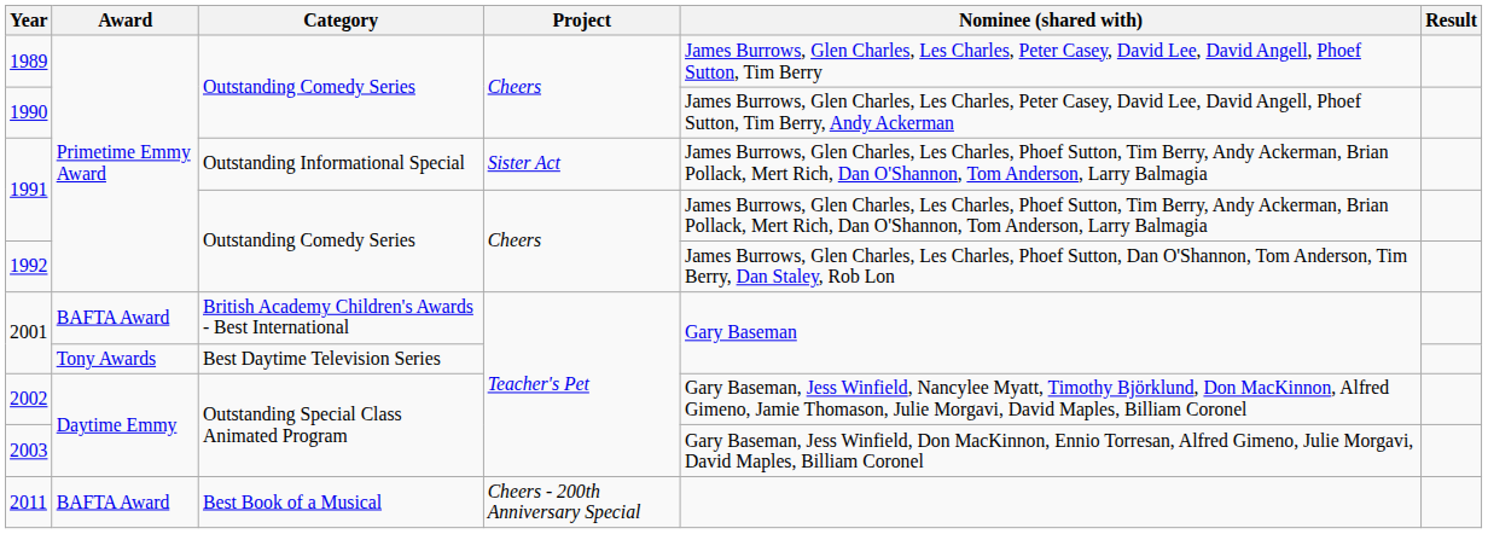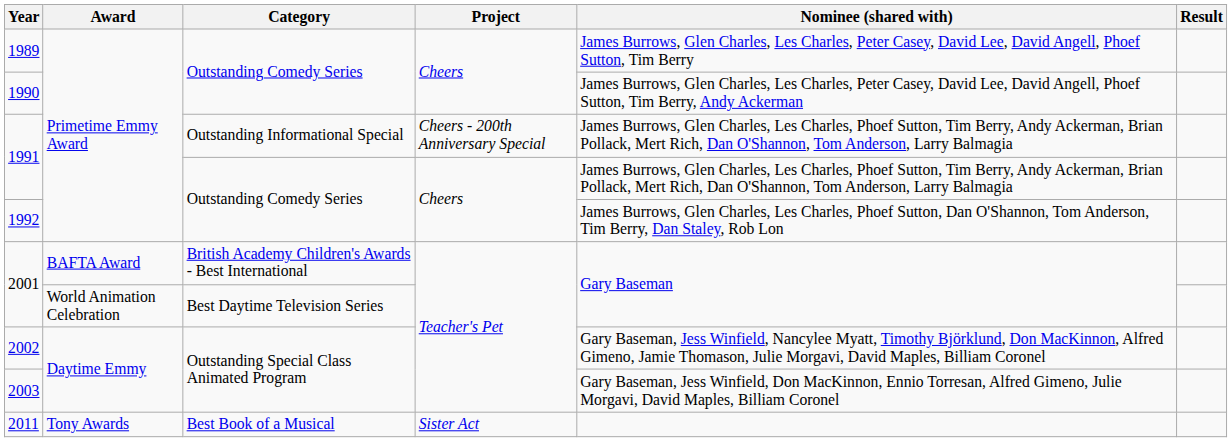1991 / Outstanding Informational Special | Project: Sister Act -> Cheers - 200th Anniversary Special
2001 / Best Daytime Television Series | Award: Tony Awards -> World Animation Celebration
2011 | Award: BAFTA Award -> Tony Awards
2011 | Project: Cheers - 200th Anniversary Special -> Sister Act
